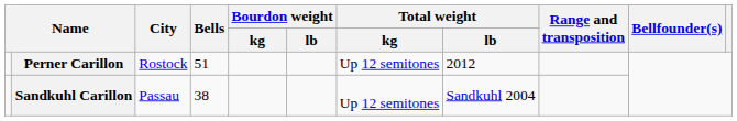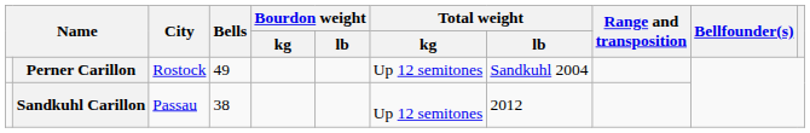Perner Carillon | Bells: 51 -> 49
Perner Carillon | Total weight / lb: 2012 -> Sandkuhl 2004
Sandkuhl Carillon | Total weight / lb: Sandkuhl 2004 -> 2012
